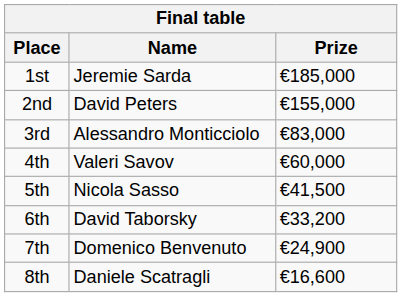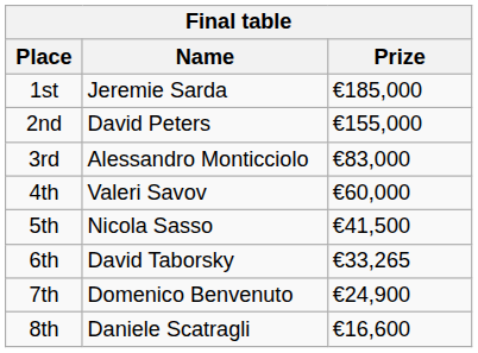6th | Prize: €33,200 -> €33,265
